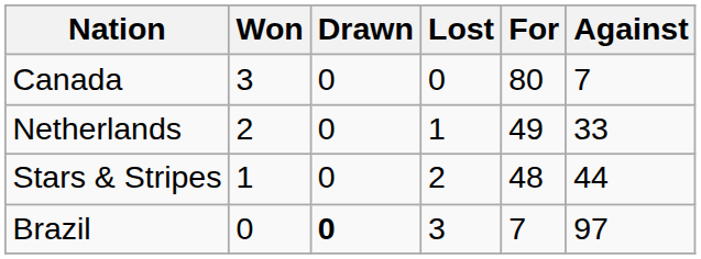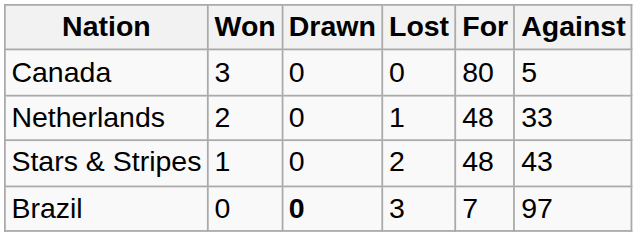Canada | Against: 7 -> 5
Netherlands | For: 49 -> 48
Stars & Stripes | Against: 44 -> 43
